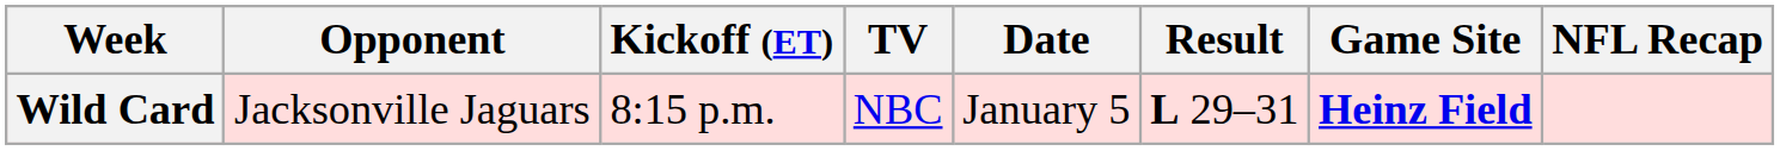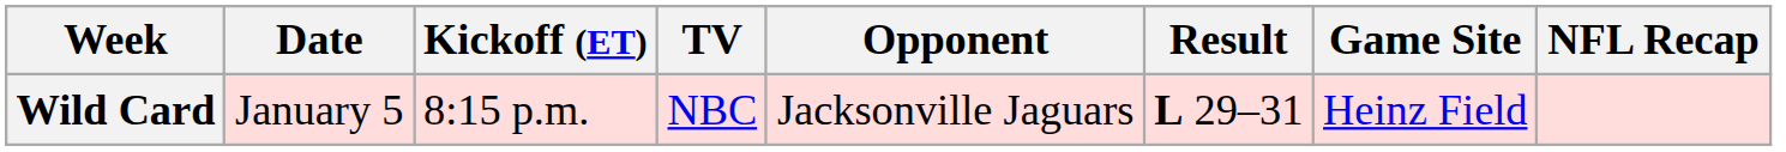columns swapped: Date <-> Opponent
Wild Card | Game Site: bold -> normal
